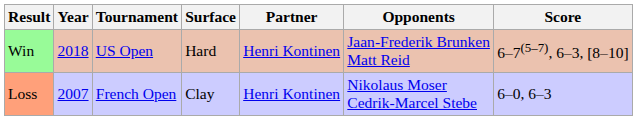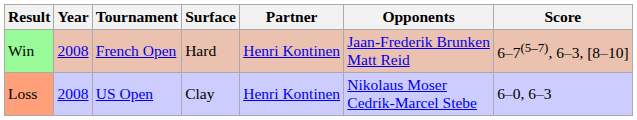Win | Year: 2018 -> 2008
Win | Tournament: US Open -> French Open
Loss | Year: 2007 -> 2008
Loss | Tournament: French Open -> US Open
